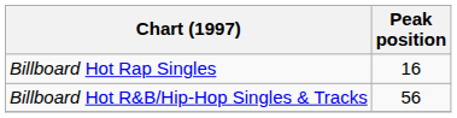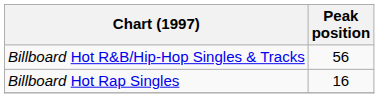rows swapped: Billboard Hot R&B/Hip-Hop Singles & Tracks <-> Billboard Hot Rap Singles
